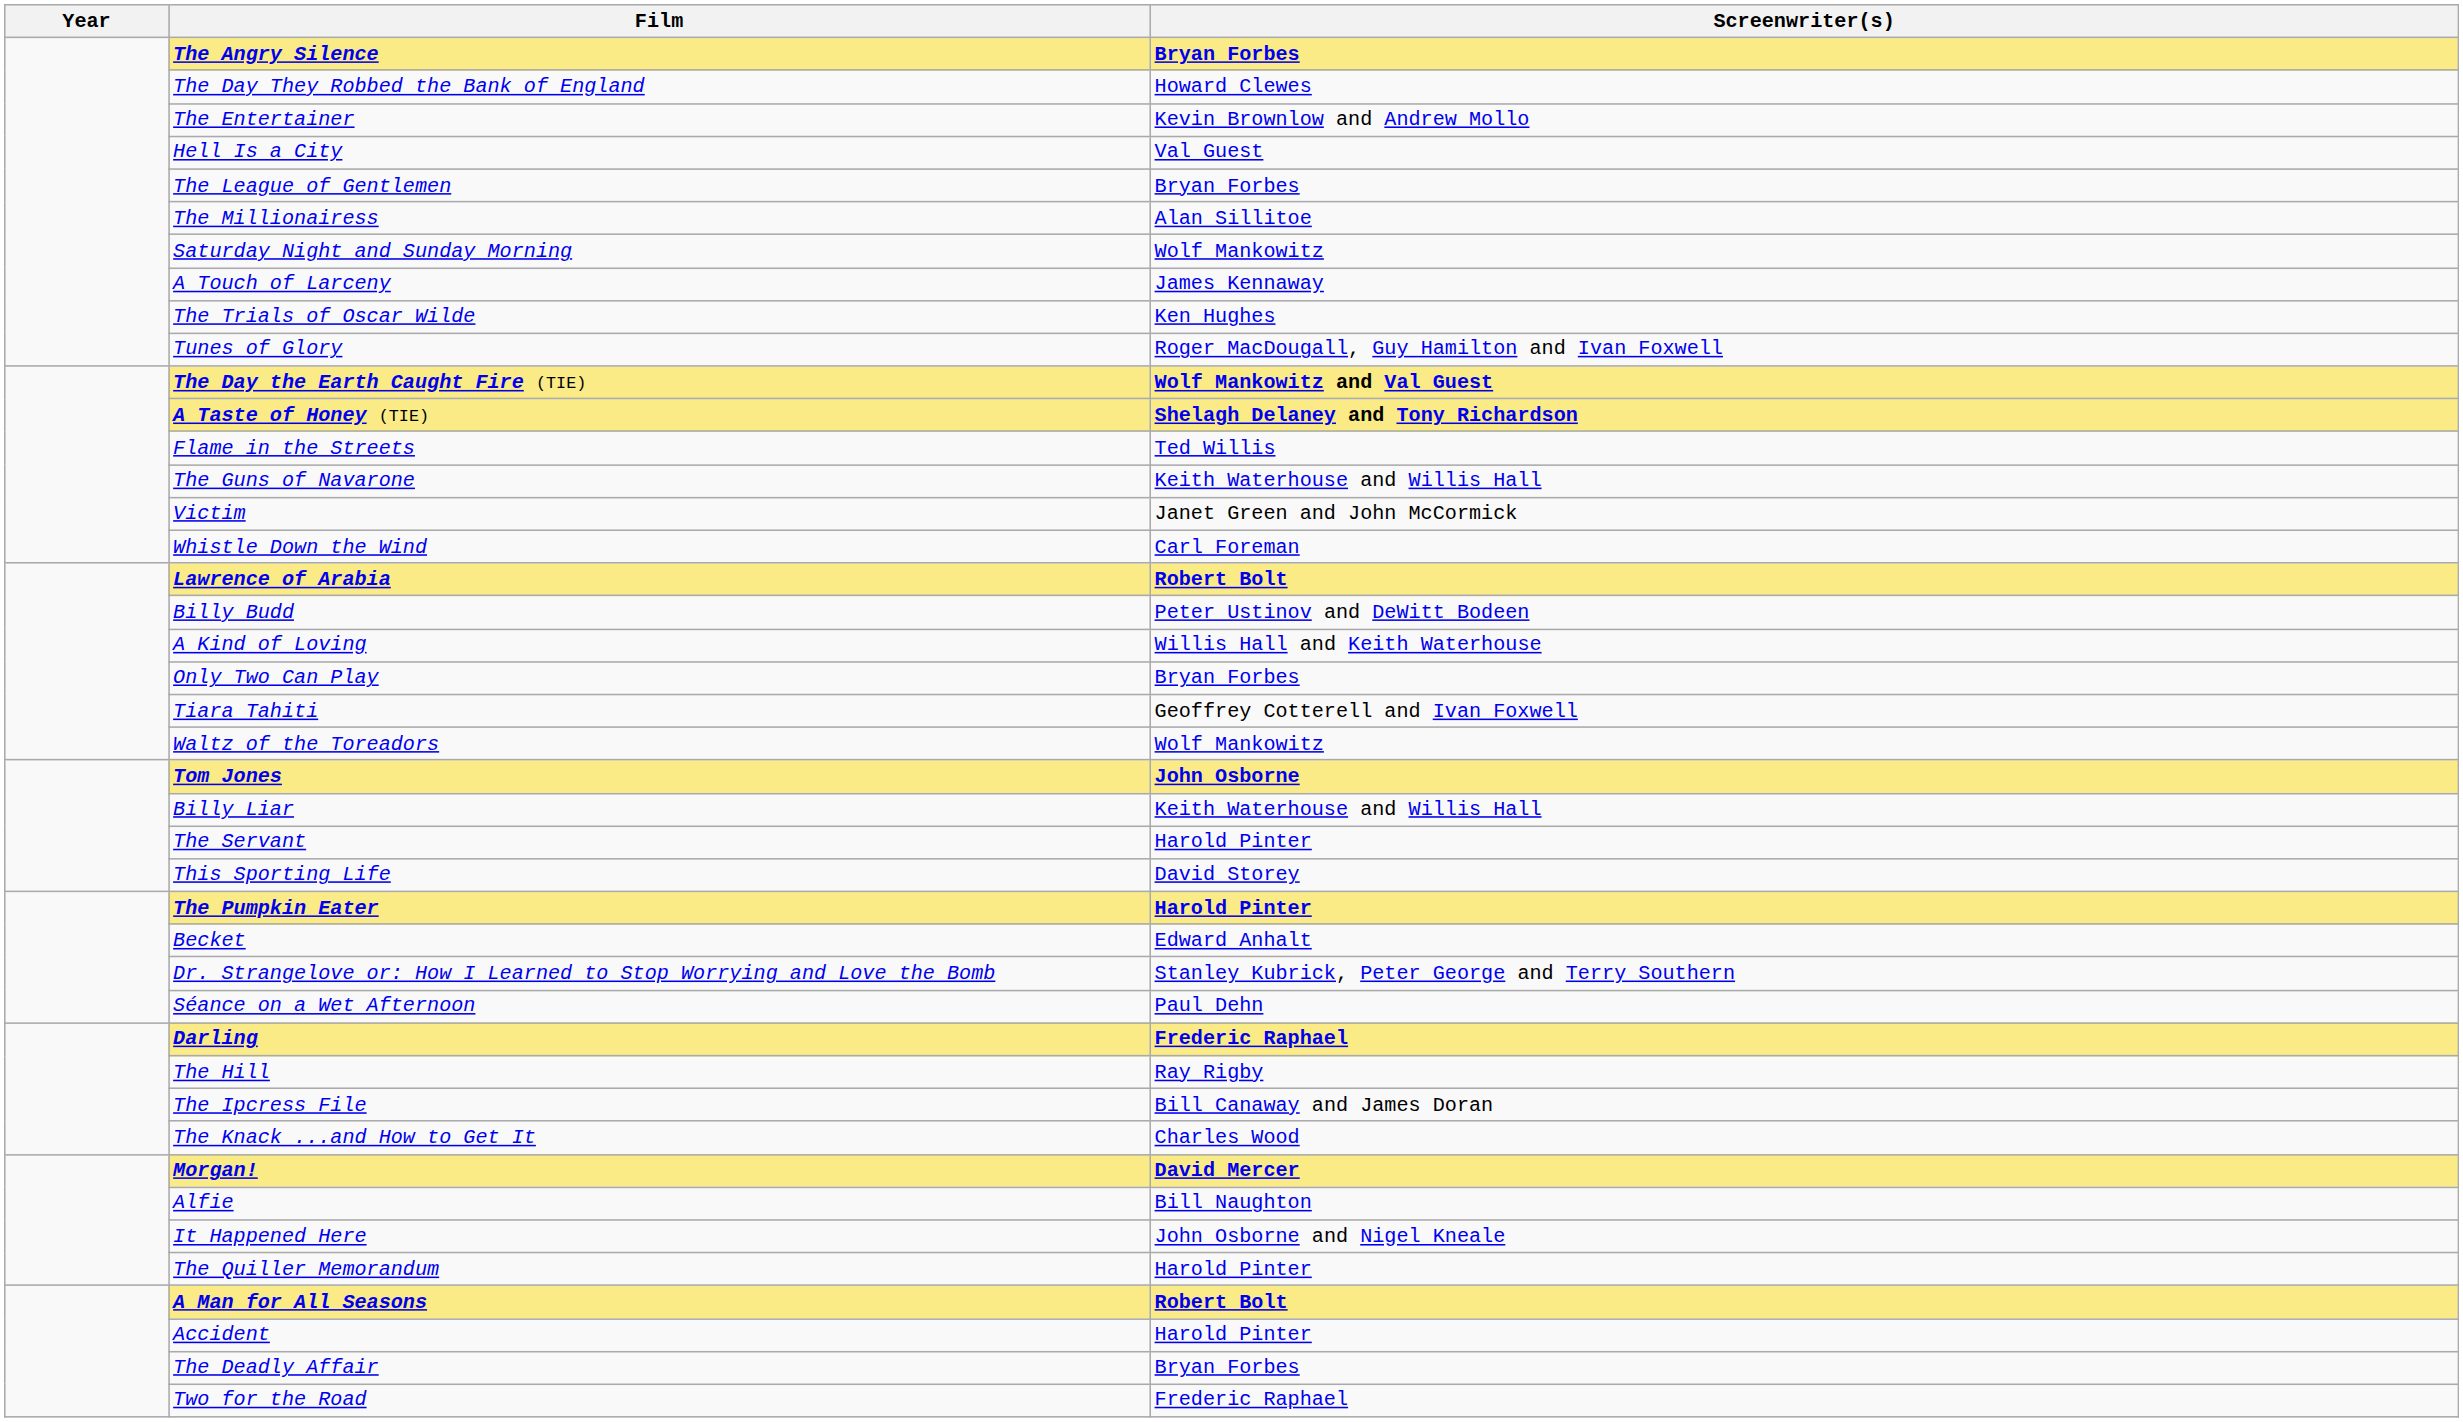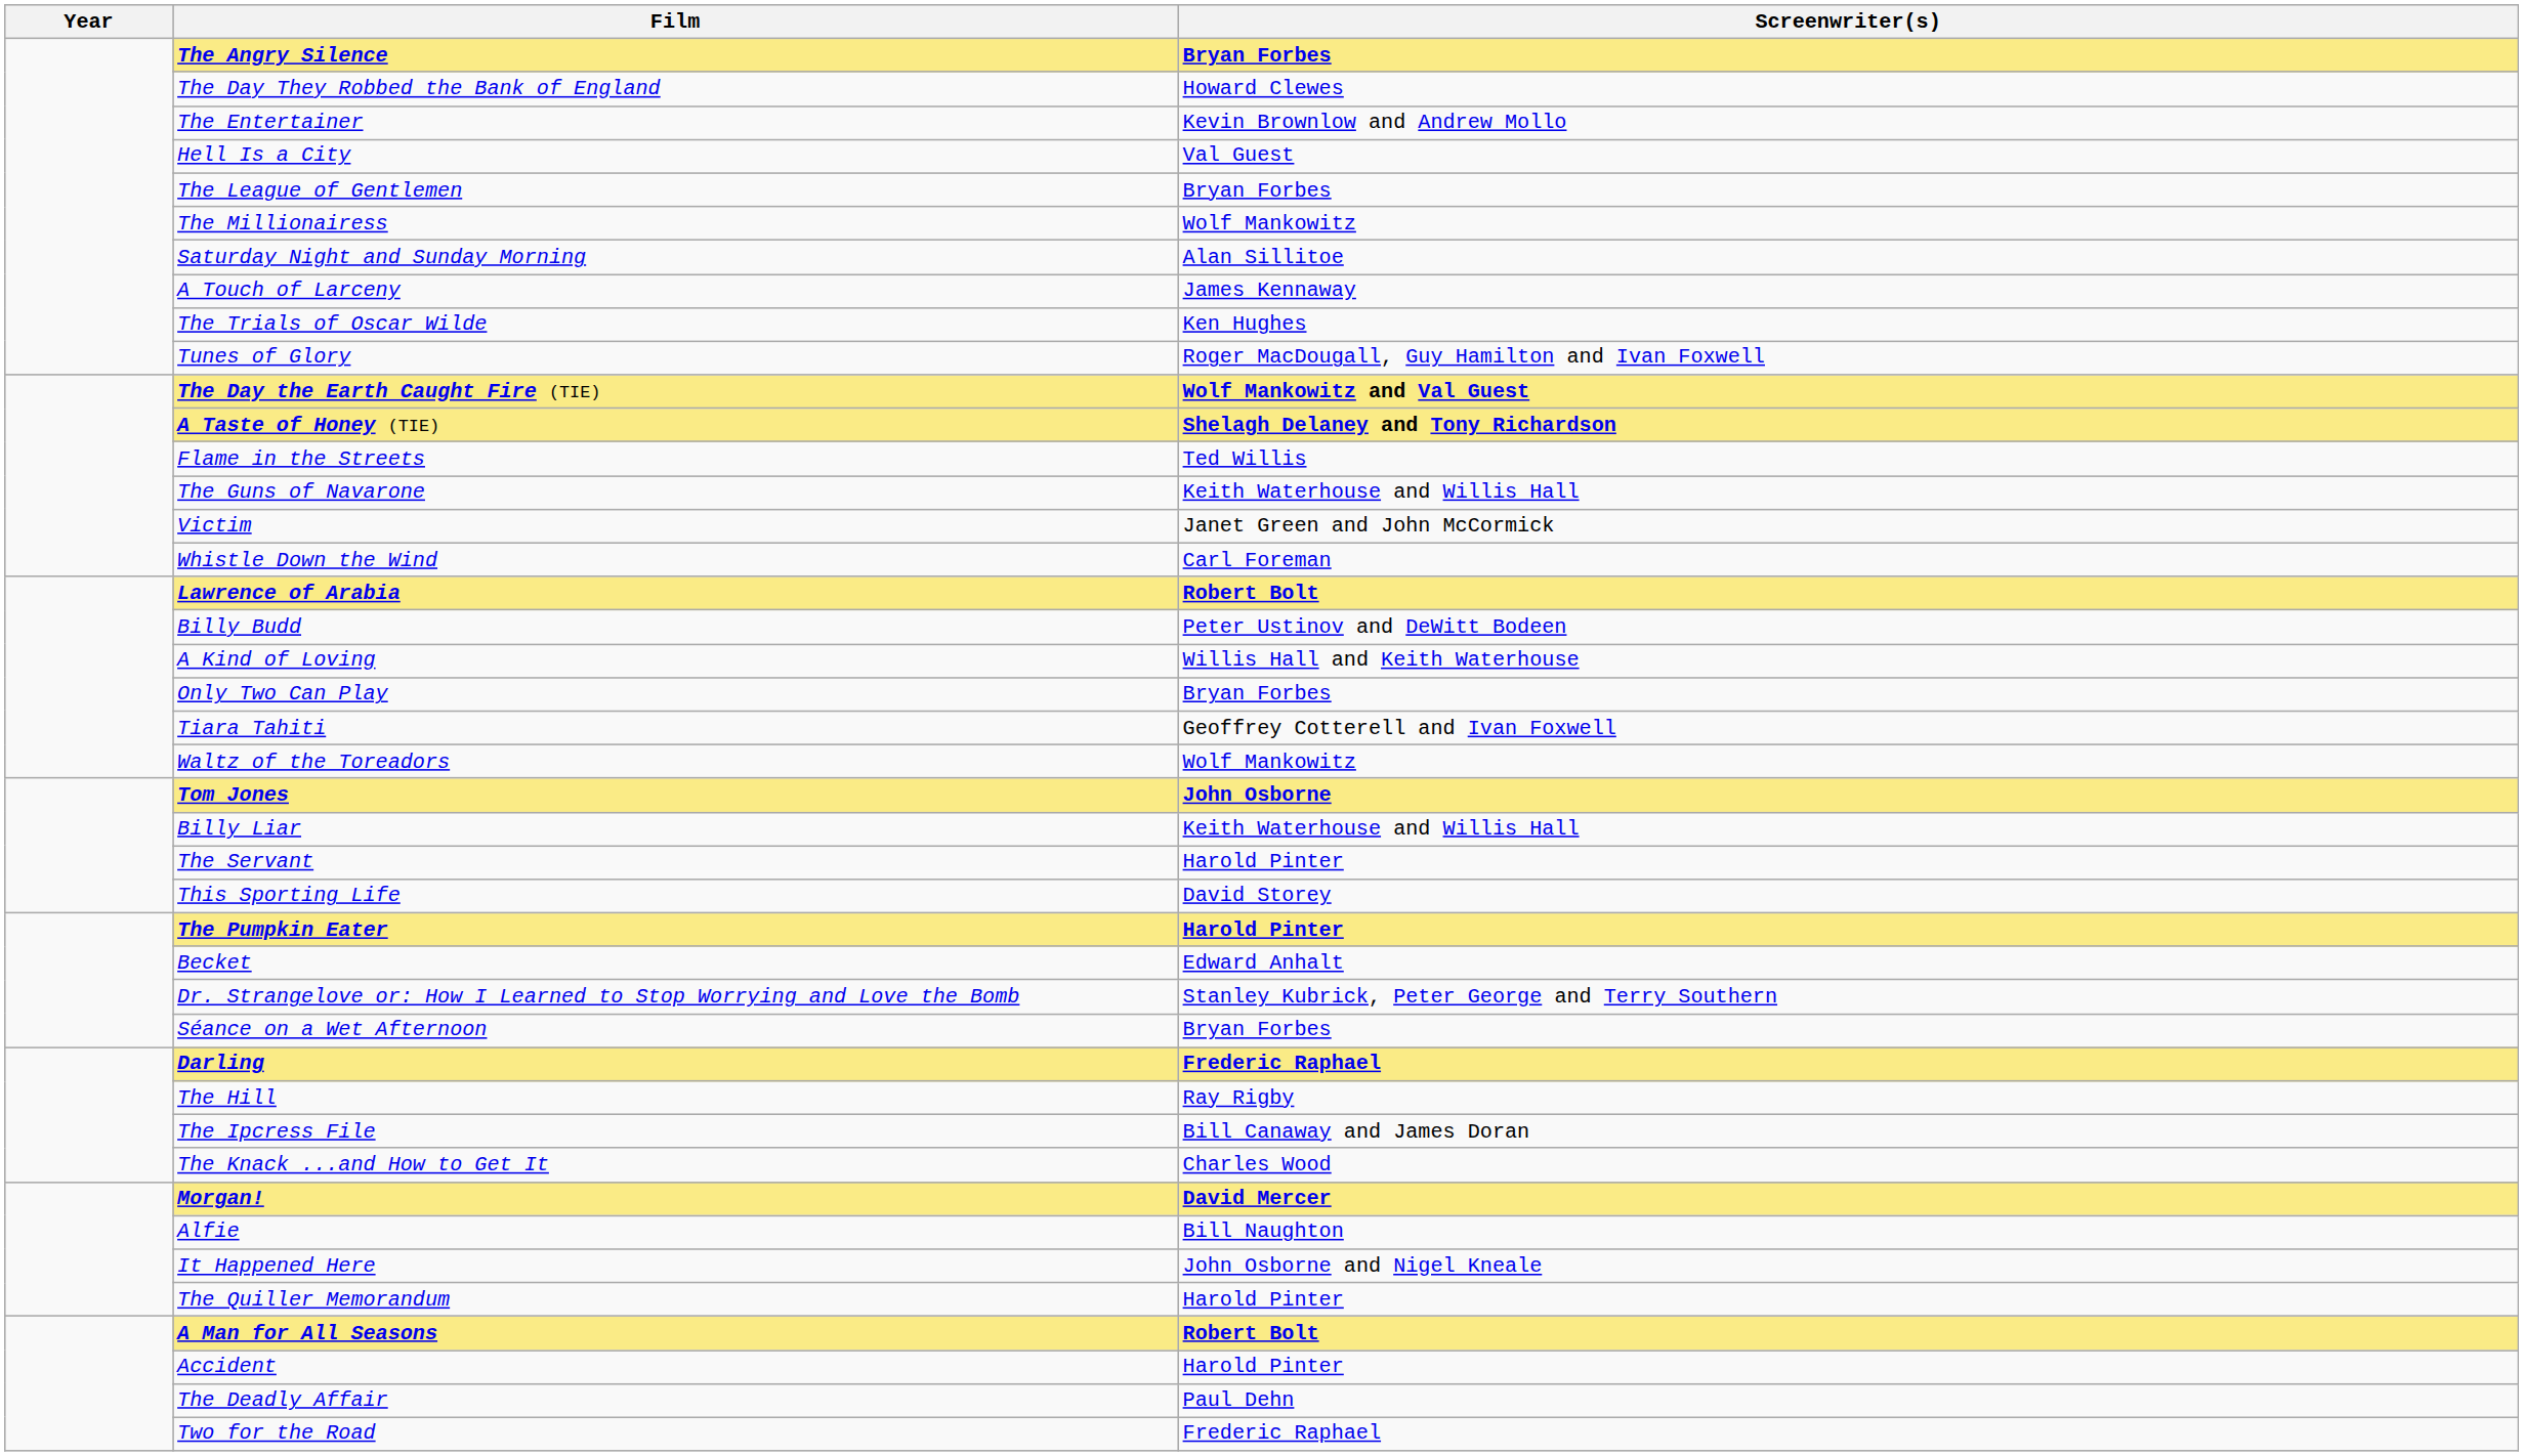The Millionairess | Screenwriter(s): Alan Sillitoe -> Wolf Mankowitz
Saturday Night and Sunday Morning | Screenwriter(s): Wolf Mankowitz -> Alan Sillitoe
Séance on a Wet Afternoon | Screenwriter(s): Paul Dehn -> Bryan Forbes
The Deadly Affair | Screenwriter(s): Bryan Forbes -> Paul Dehn
